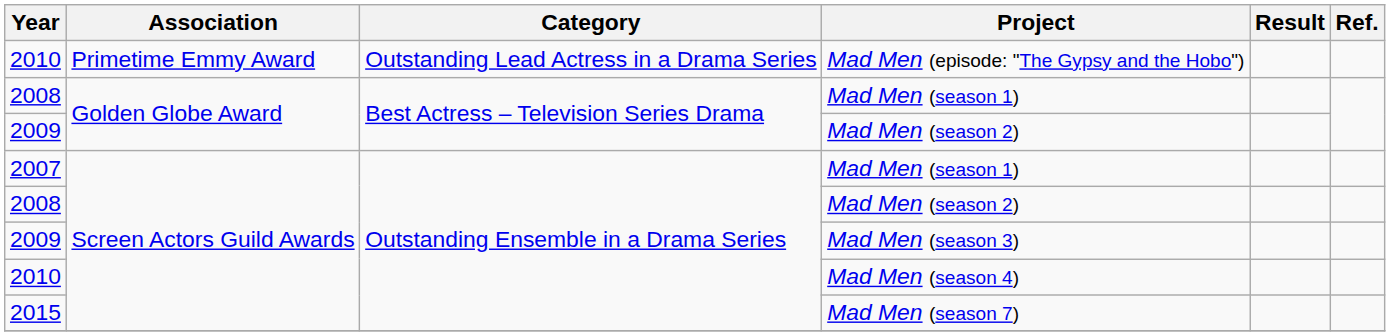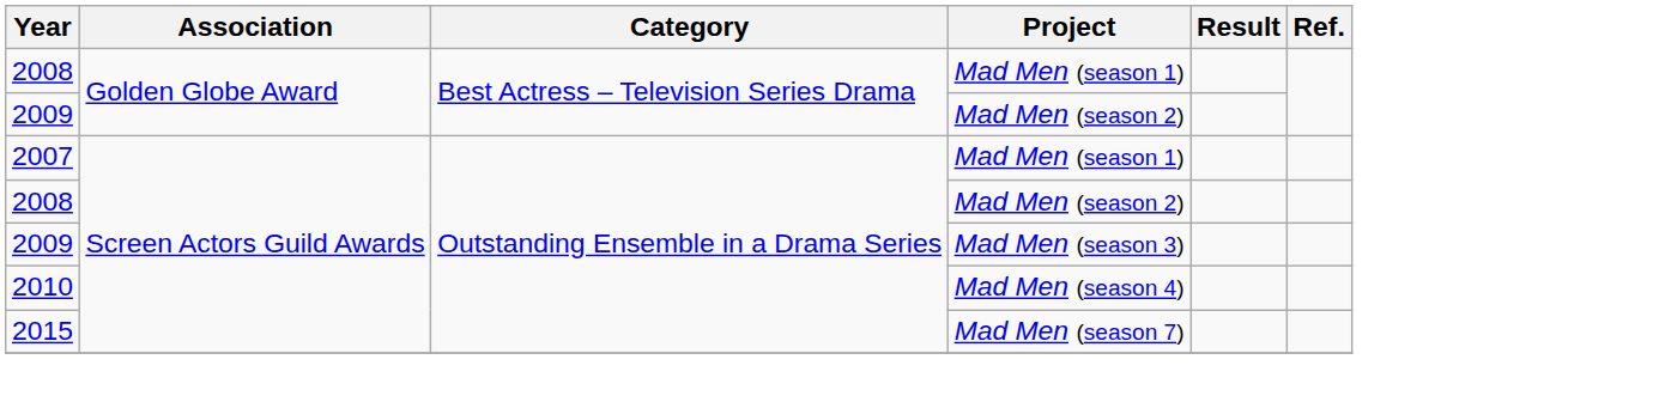- row: 2010 | Primetime Emmy Award | Outstanding Lead Actress in a Drama Series | Mad Men (episode: "The Gypsy and the Hobo")
